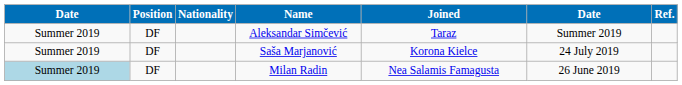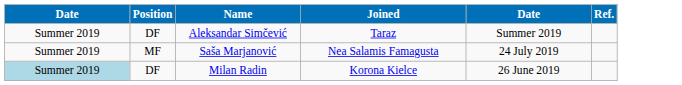- column: Nationality
Saša Marjanović | Position: DF -> MF
Saša Marjanović | Joined: Korona Kielce -> Nea Salamis Famagusta
Milan Radin | Joined: Nea Salamis Famagusta -> Korona Kielce
